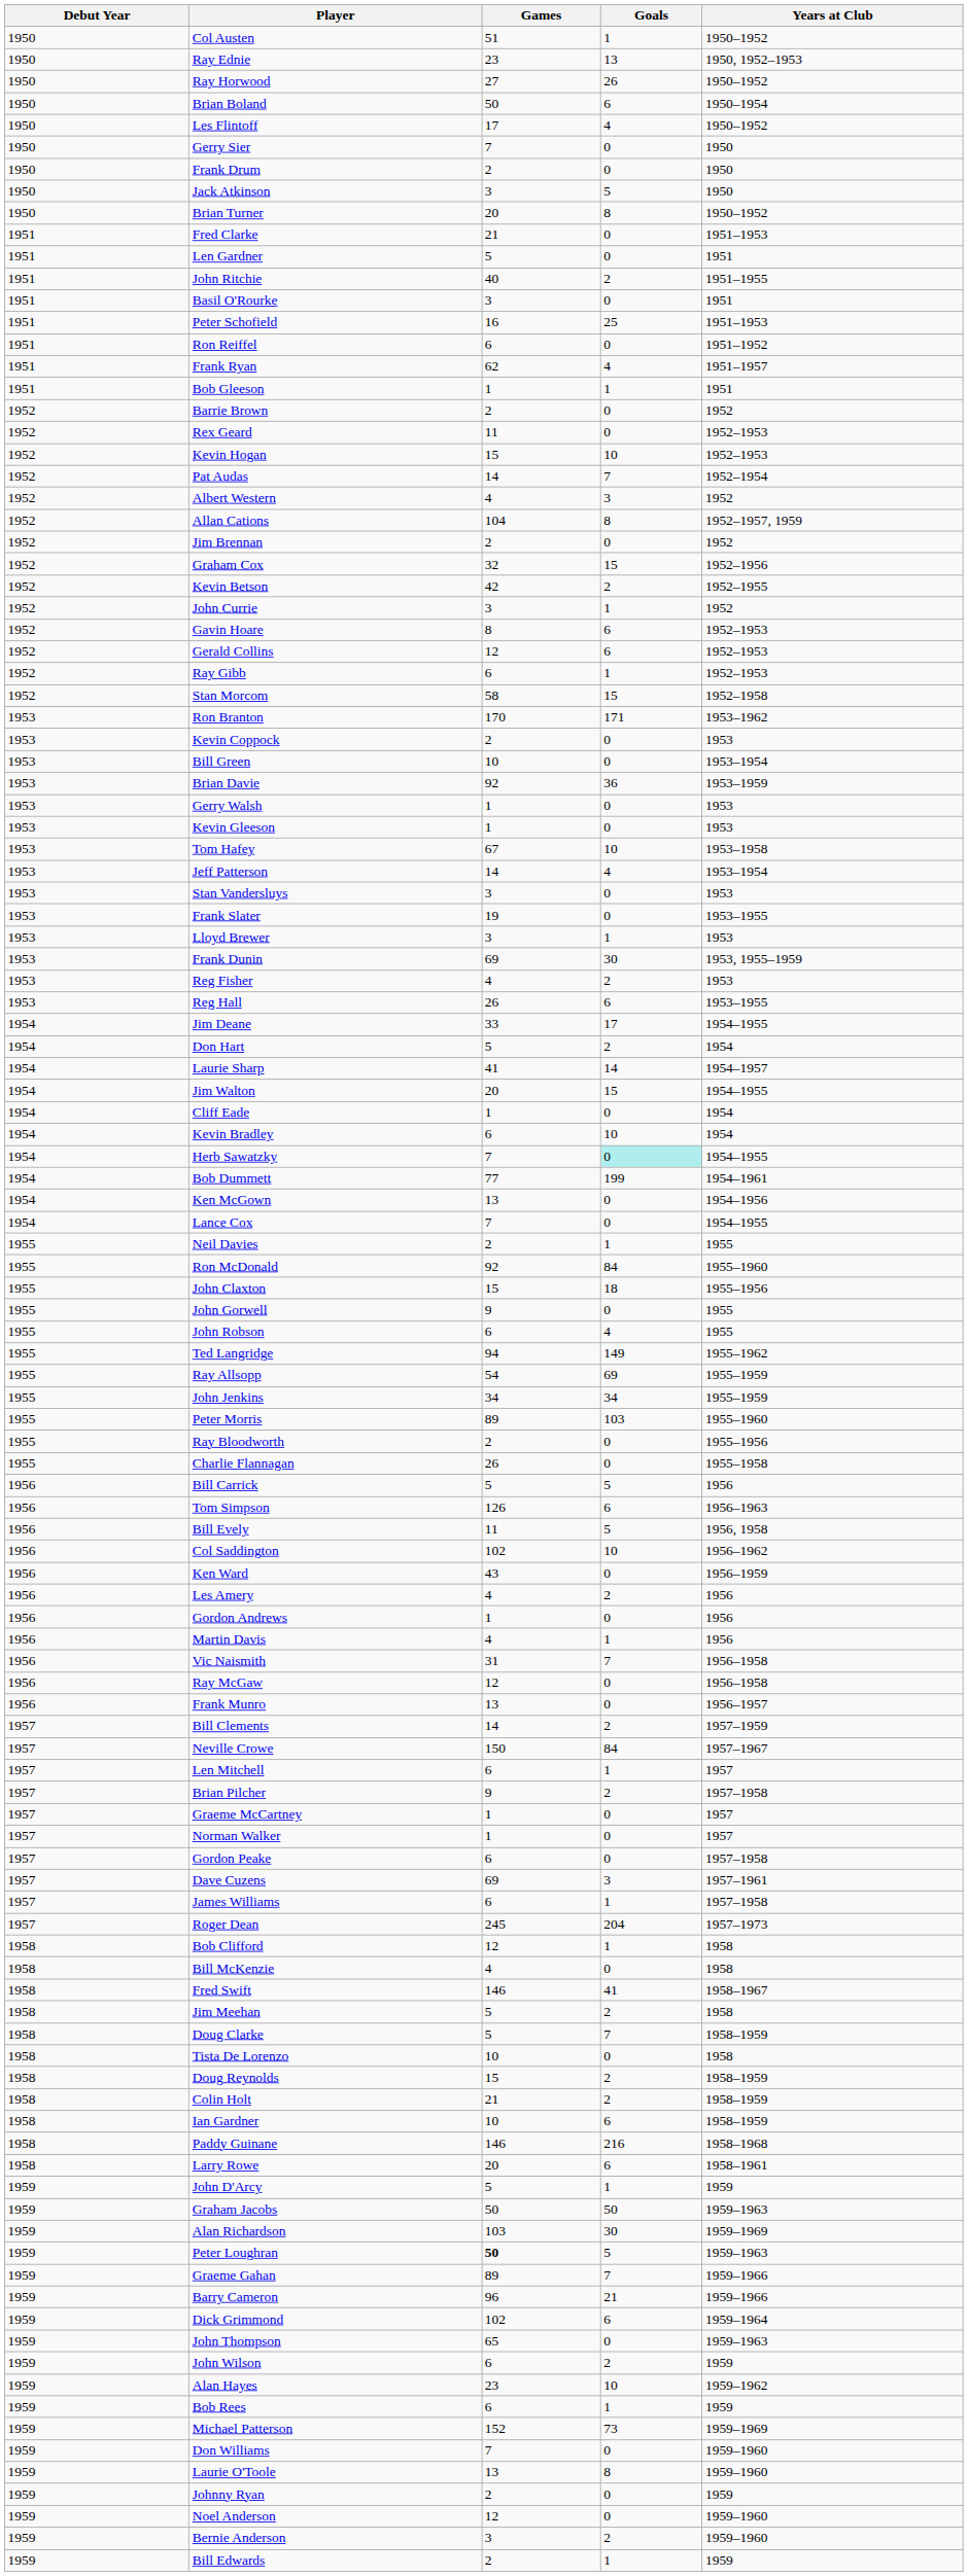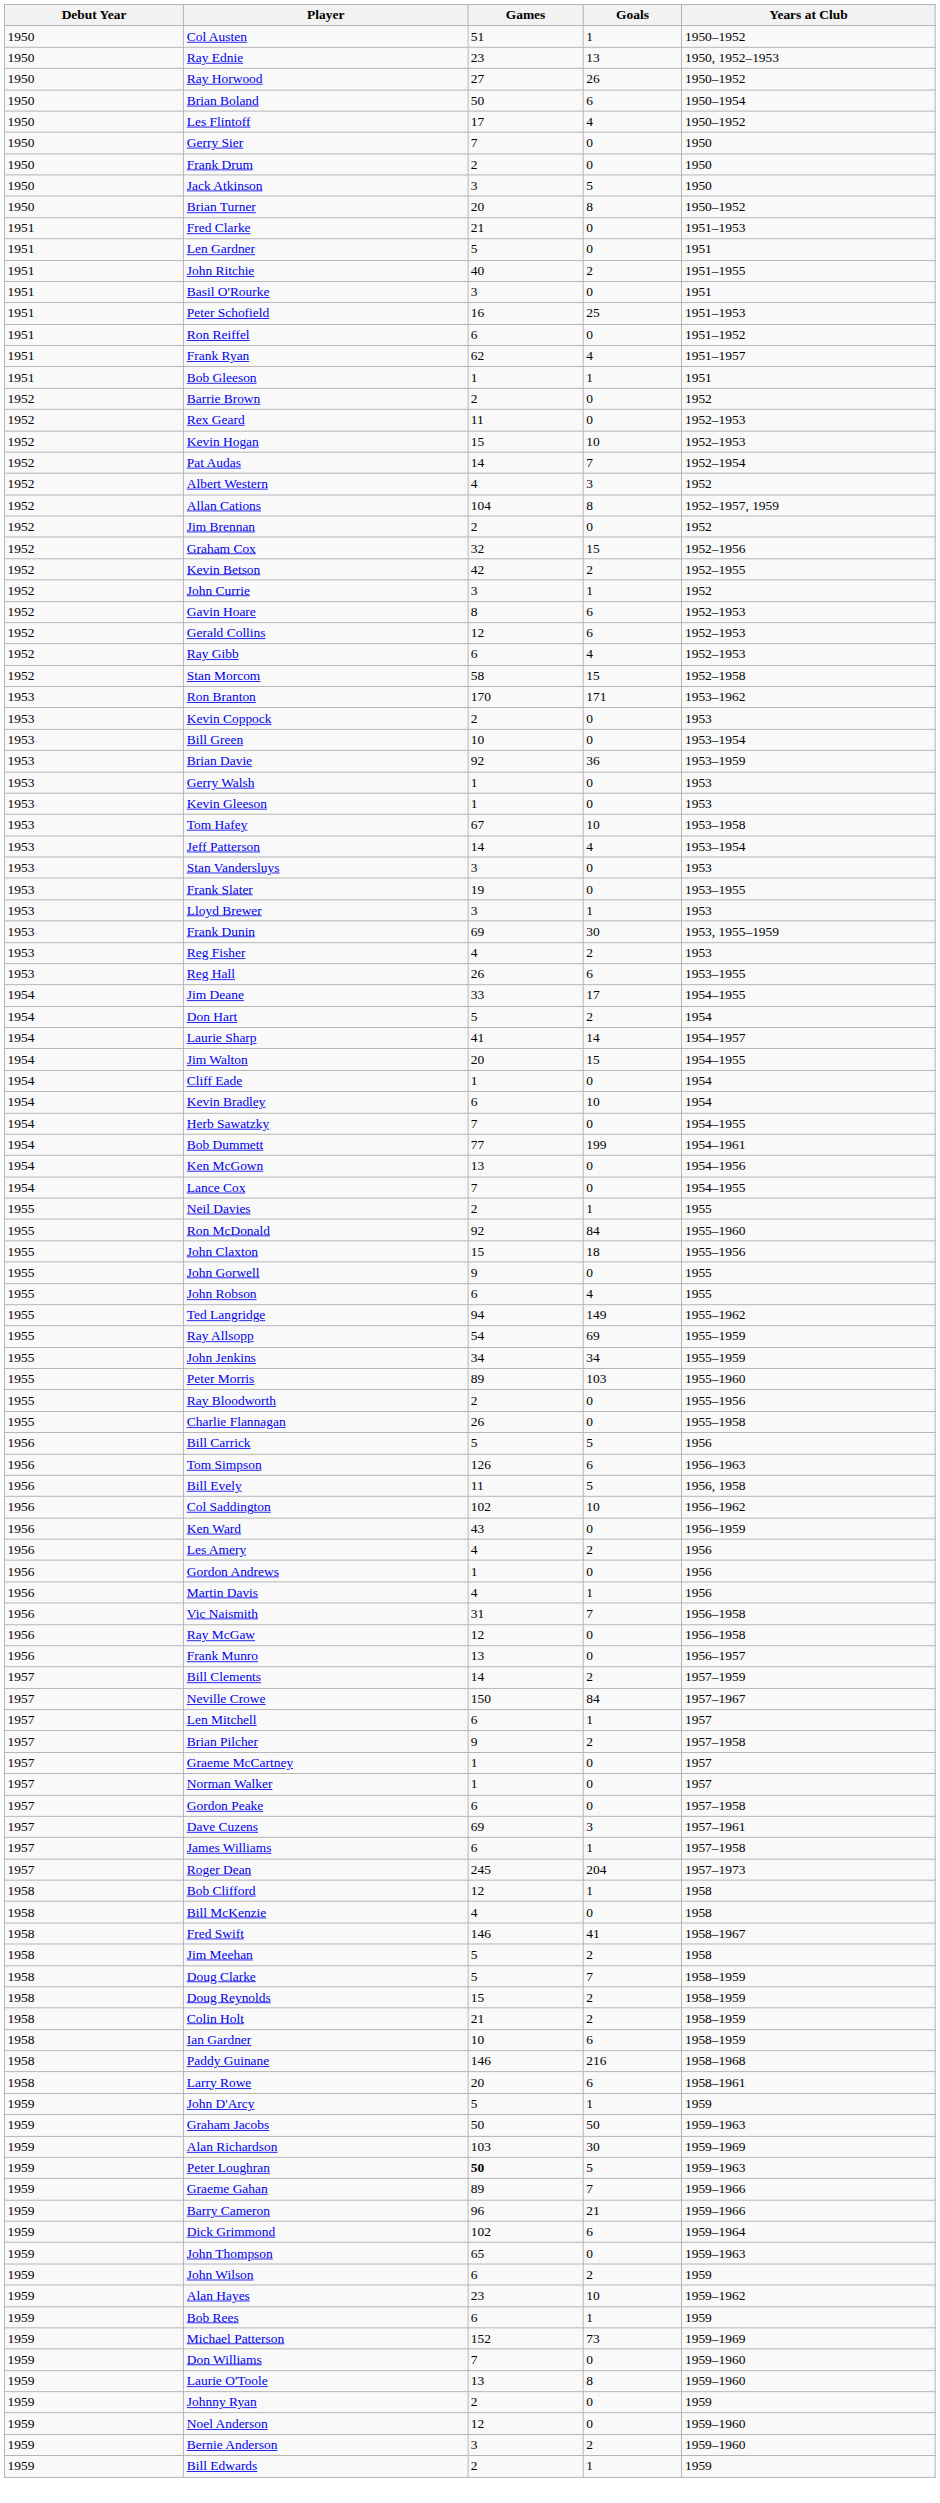Ray Gibb | Goals: 1 -> 4
Herb Sawatzky | Goals: paleturquoise background -> no background
- row: 1958 | Tista De Lorenzo | 10 | 0 | 1958
